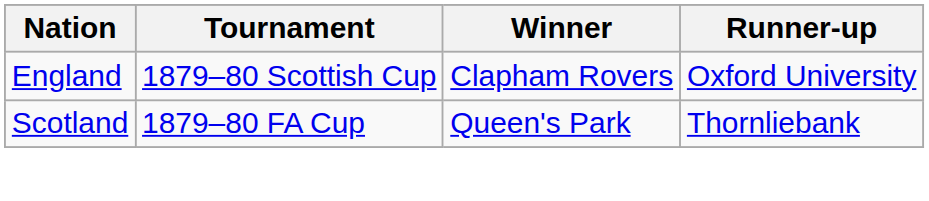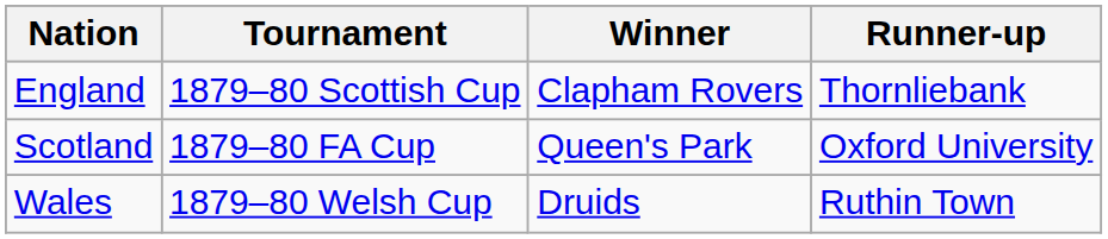England | Runner-up: Oxford University -> Thornliebank
Scotland | Runner-up: Thornliebank -> Oxford University
+ row: Wales | 1879–80 Welsh Cup | Druids | Ruthin Town
